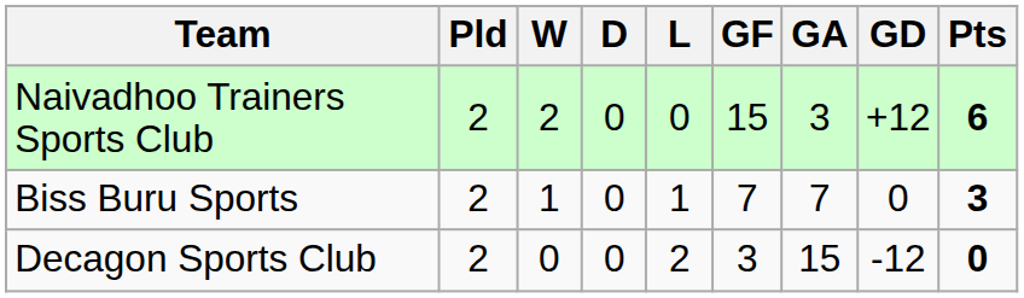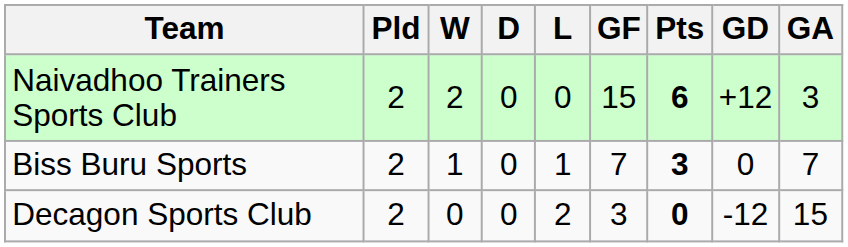columns swapped: GA <-> Pts
